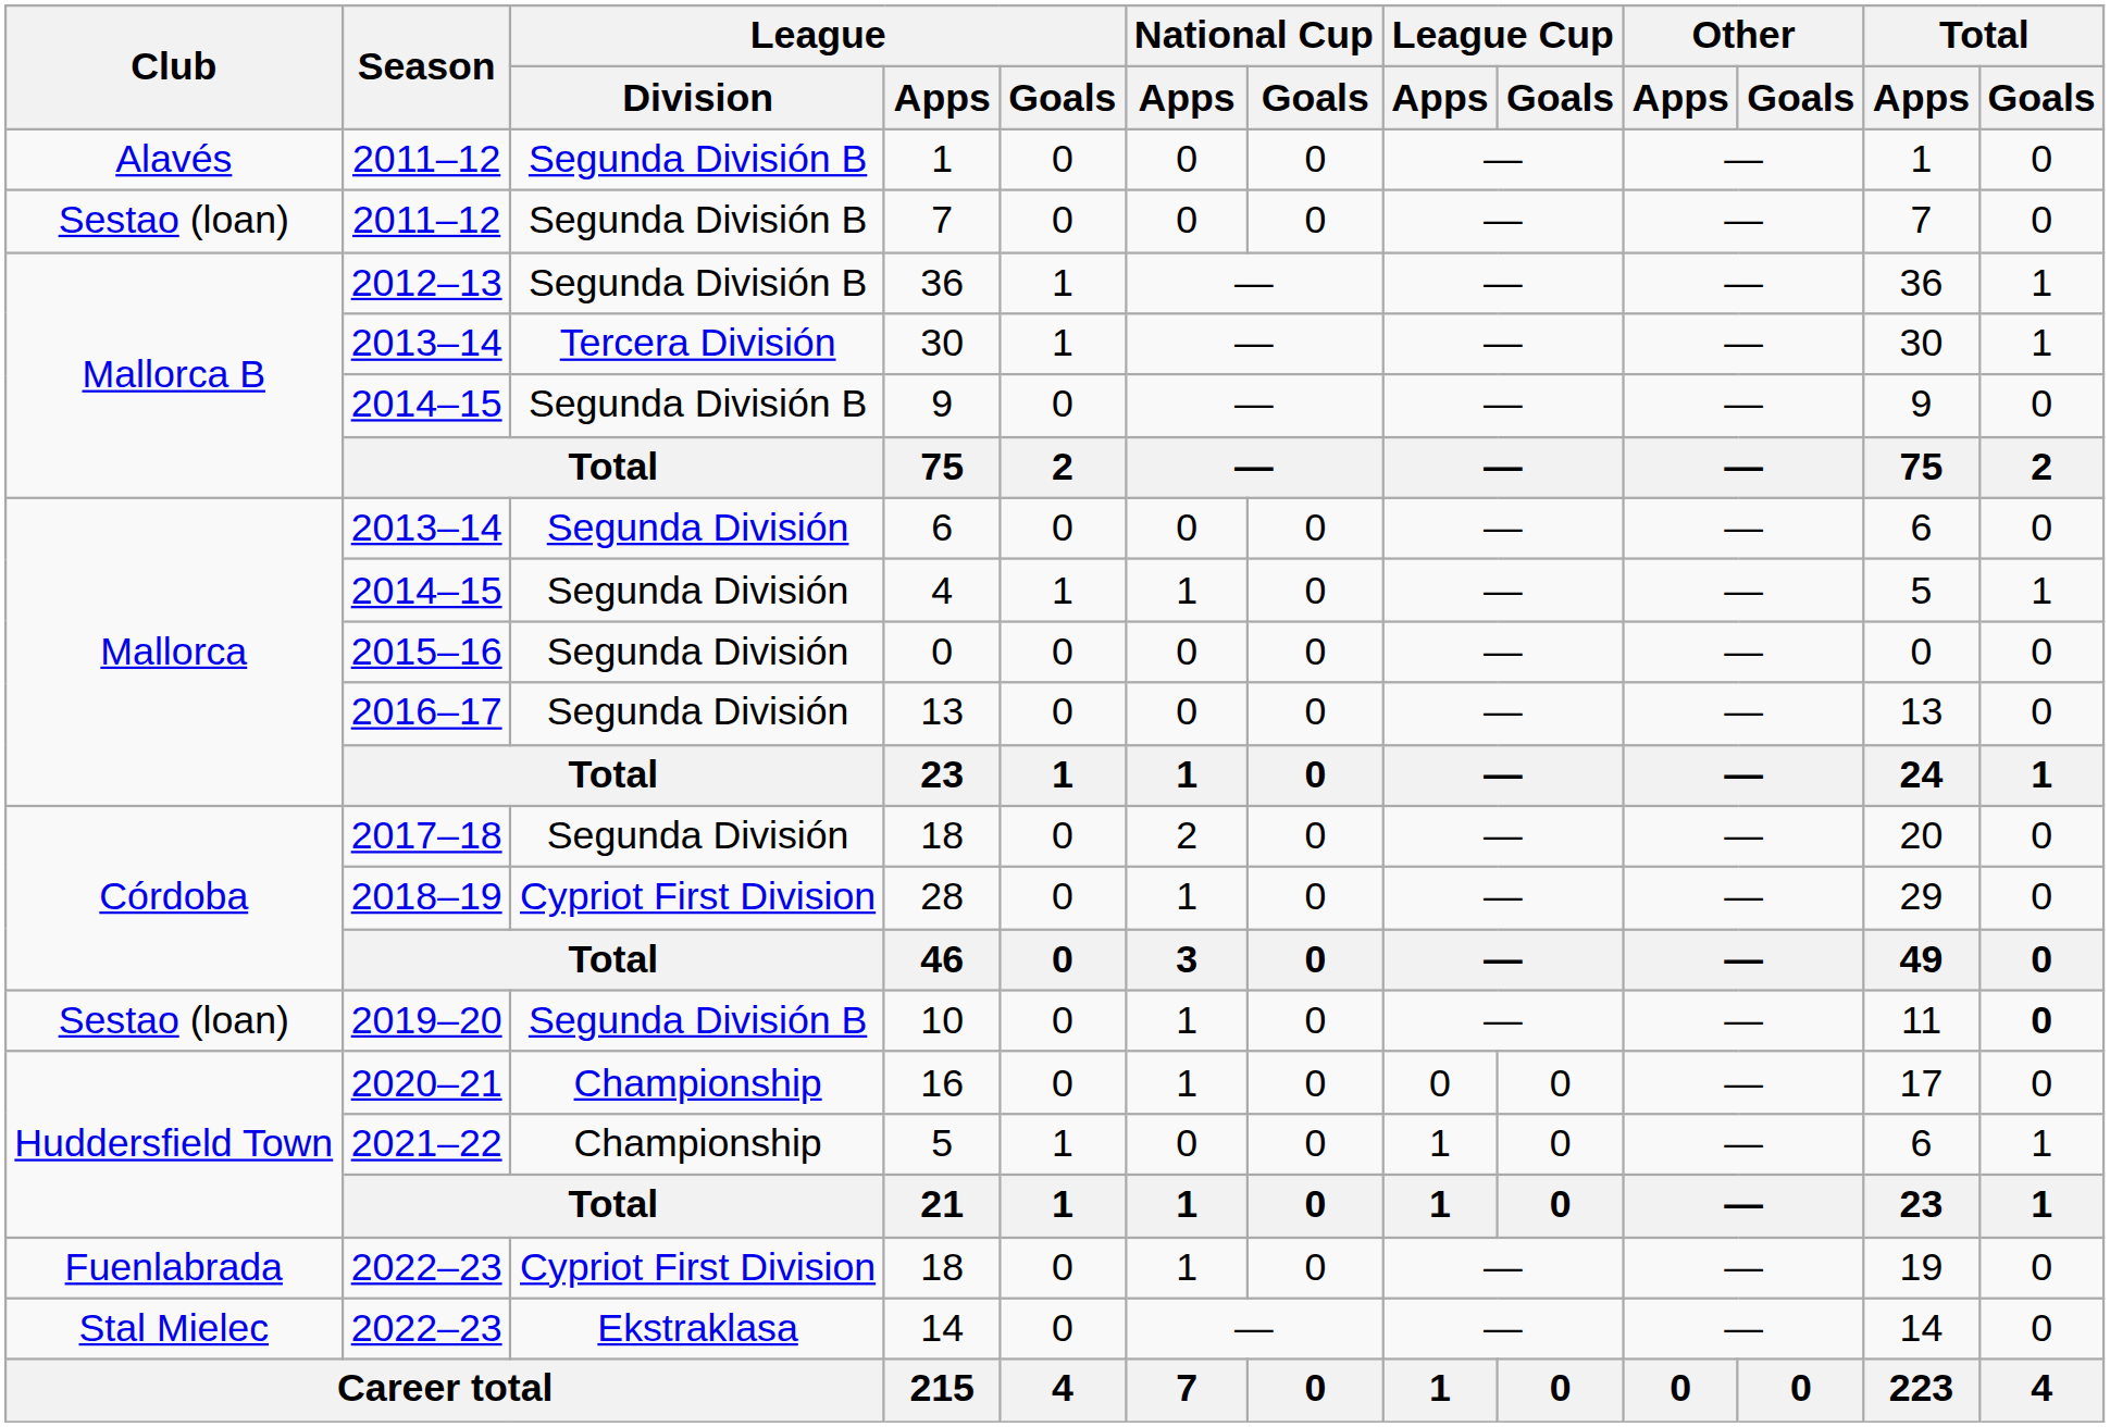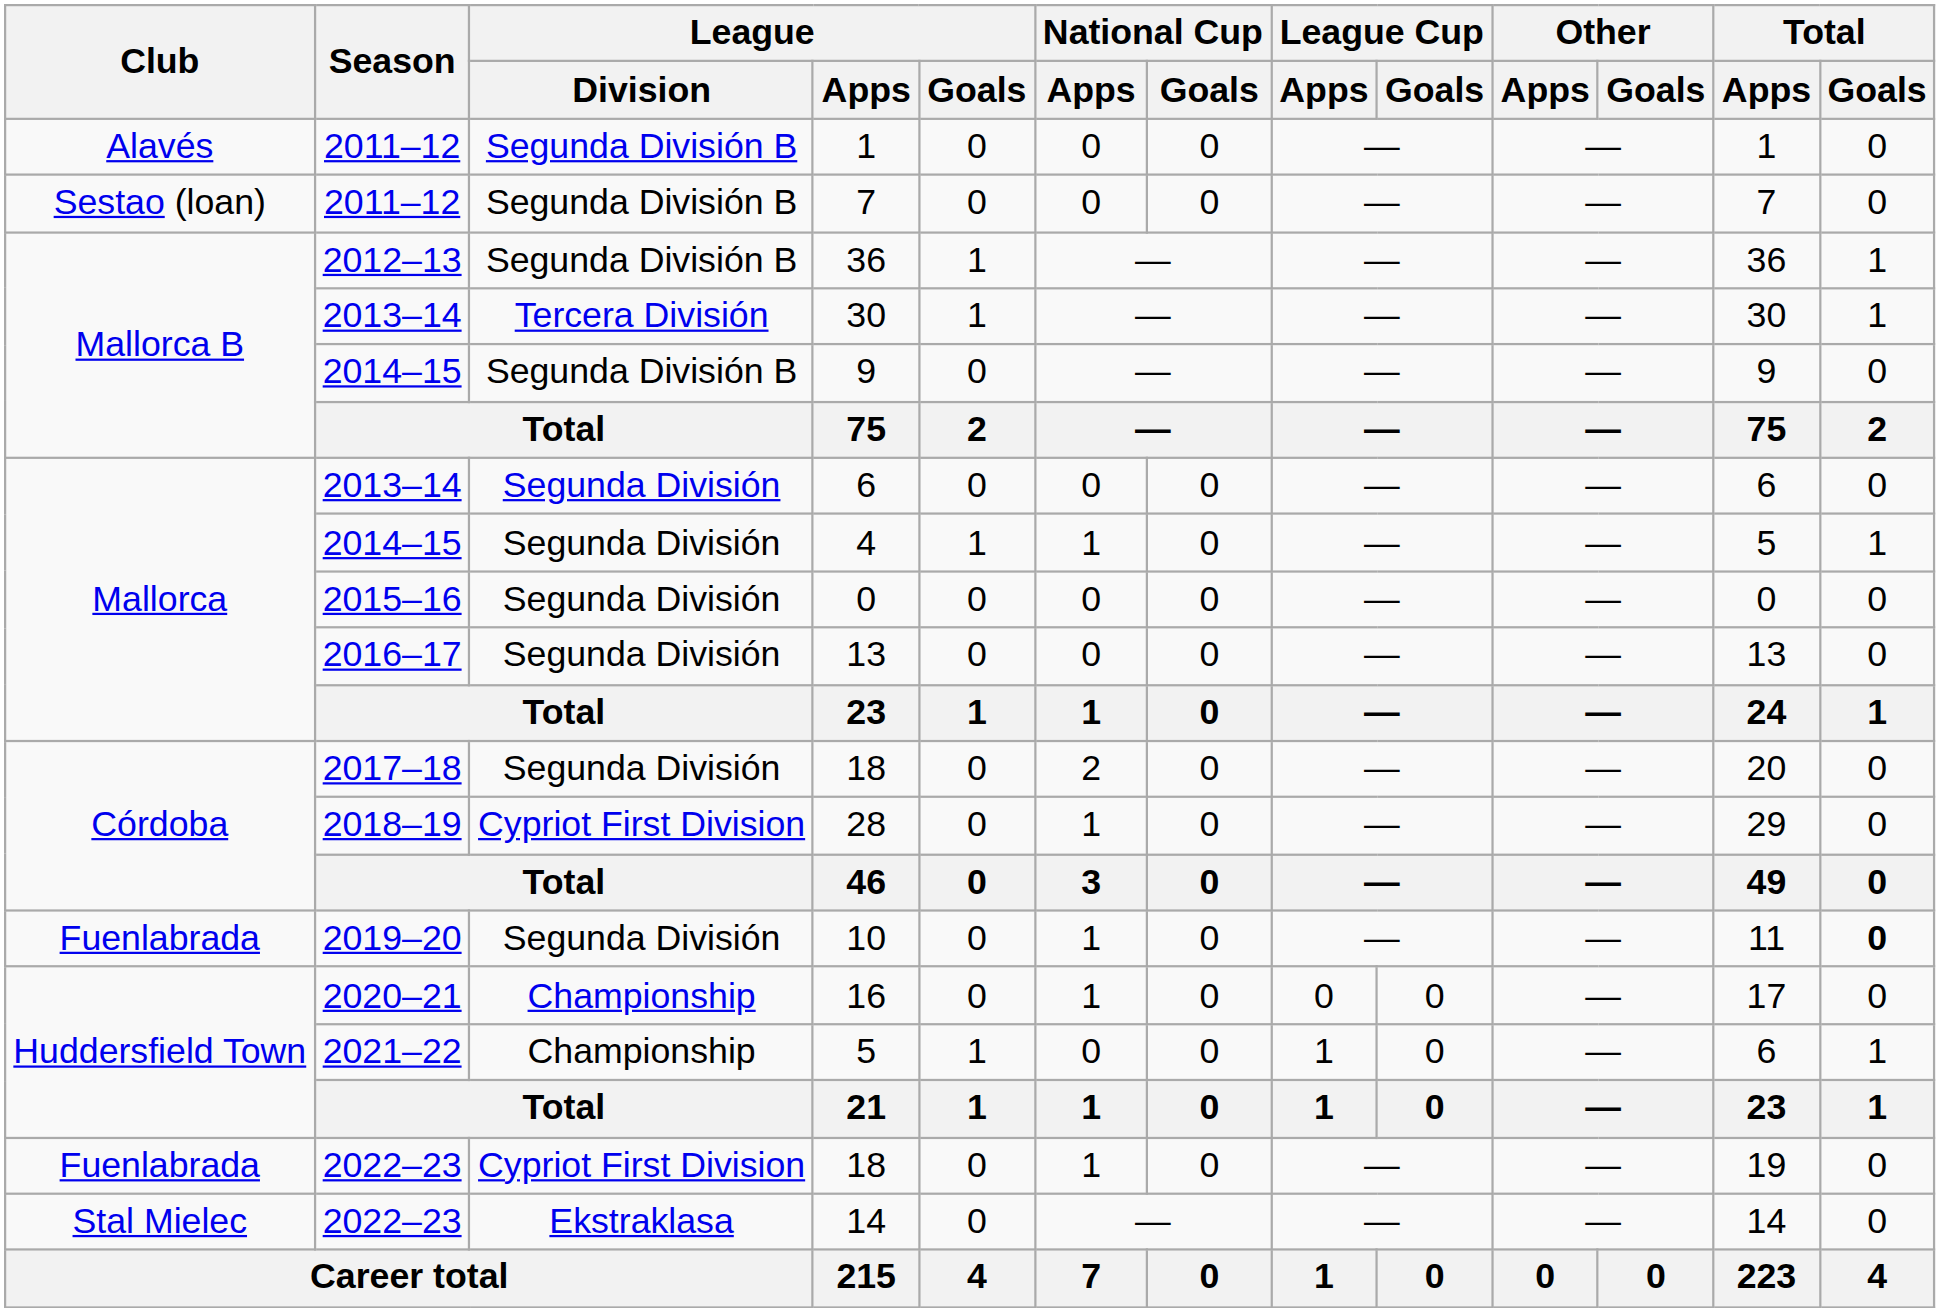10 | Club: Sestao (loan) -> Fuenlabrada
10 | League / Division: Segunda División B -> Segunda División
